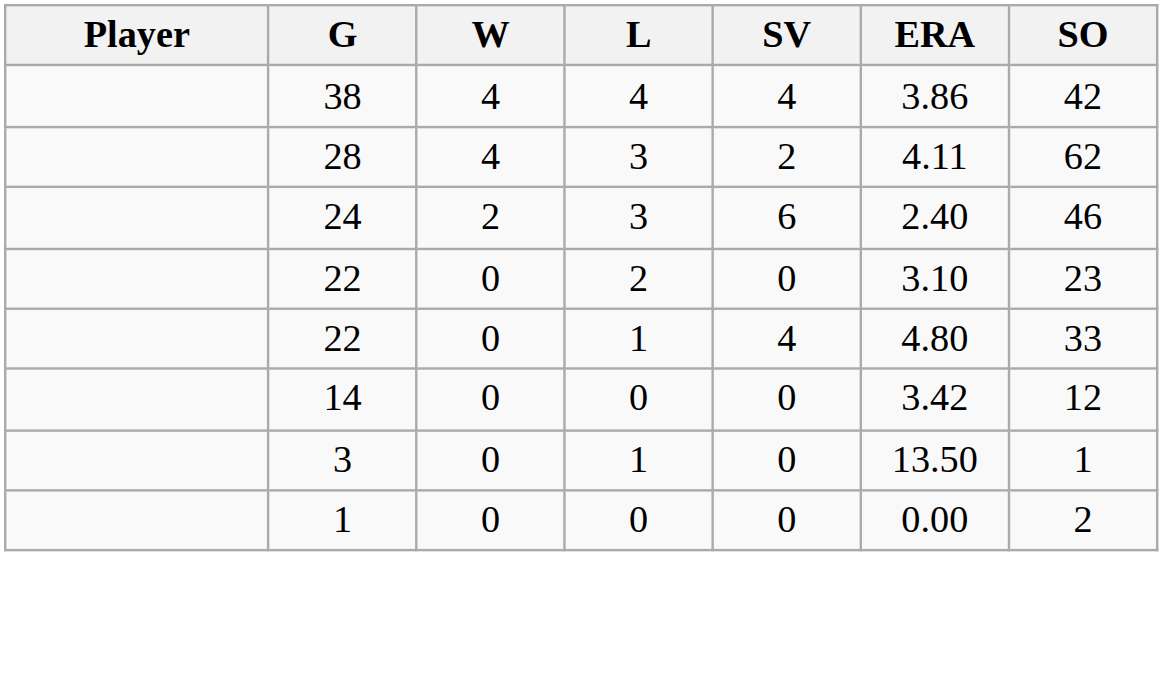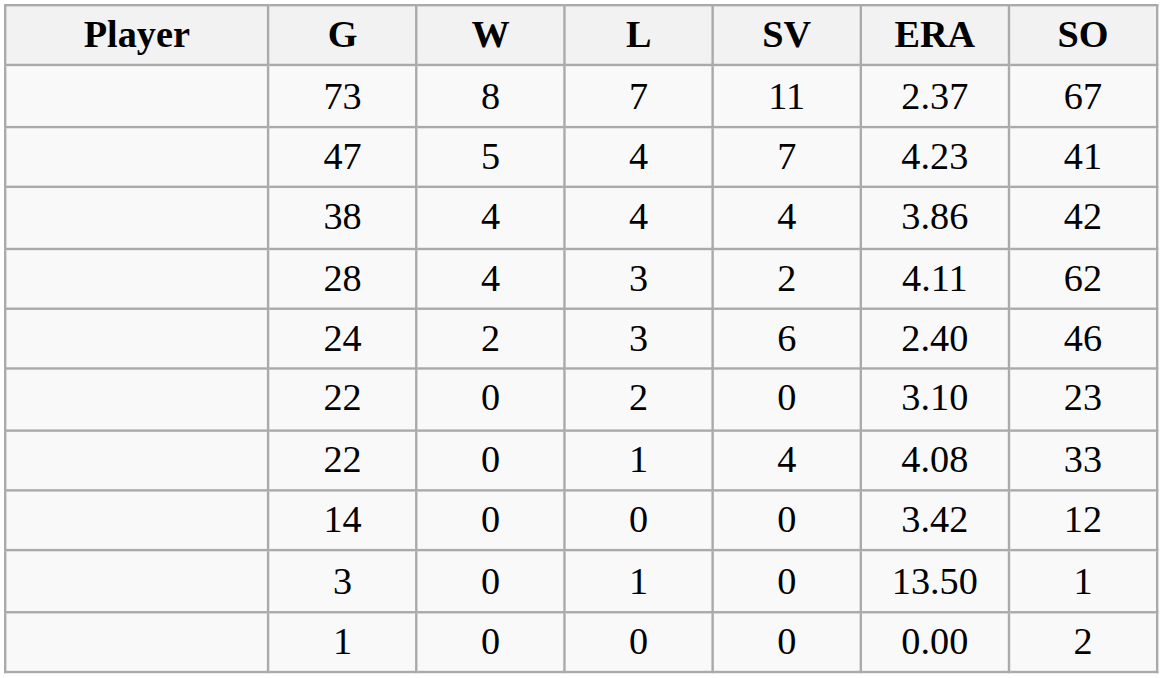+ row: 73 | 8 | 7 | 11 | 2.37 | 67
+ row: 47 | 5 | 4 | 7 | 4.23 | 41
22 / 1 | ERA: 4.80 -> 4.08
